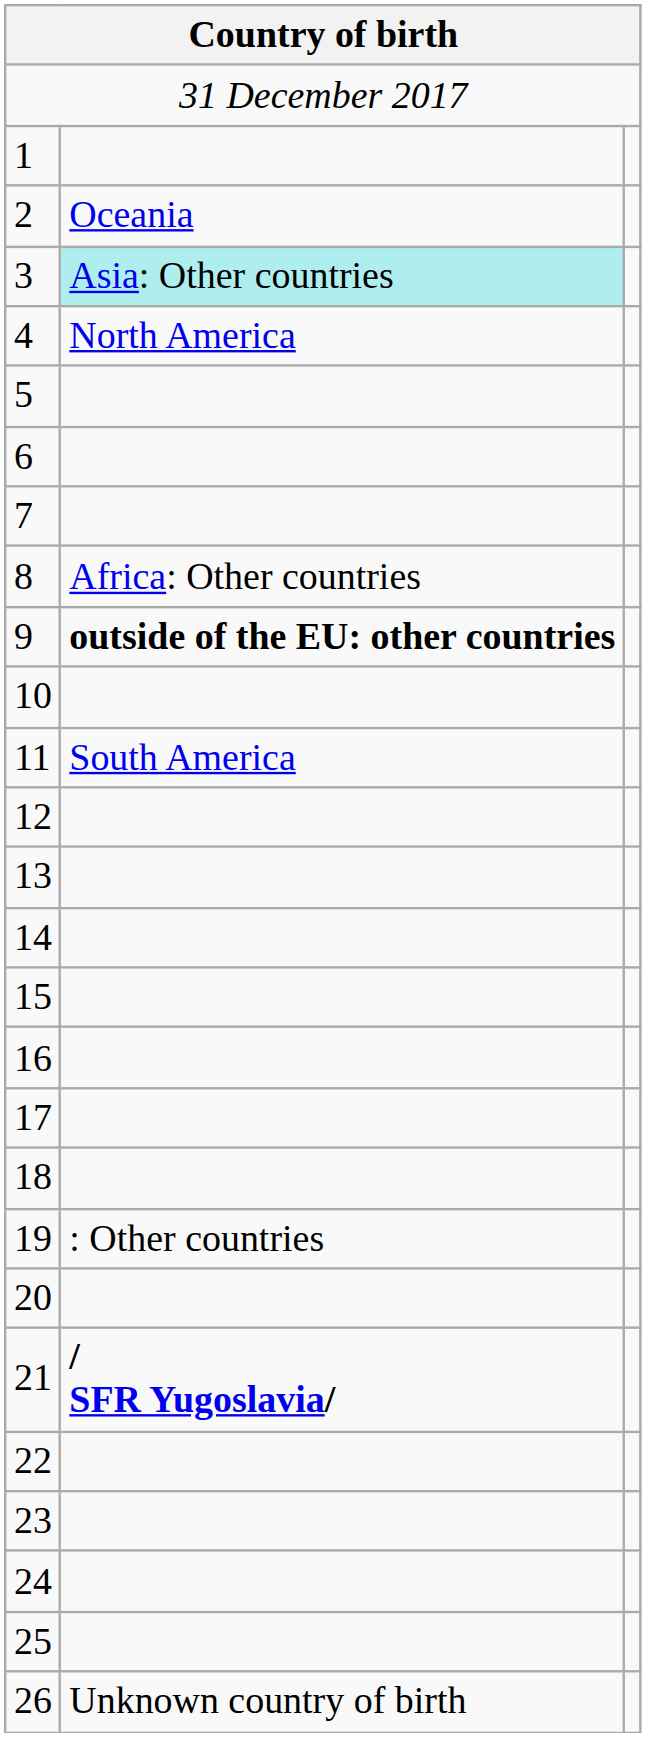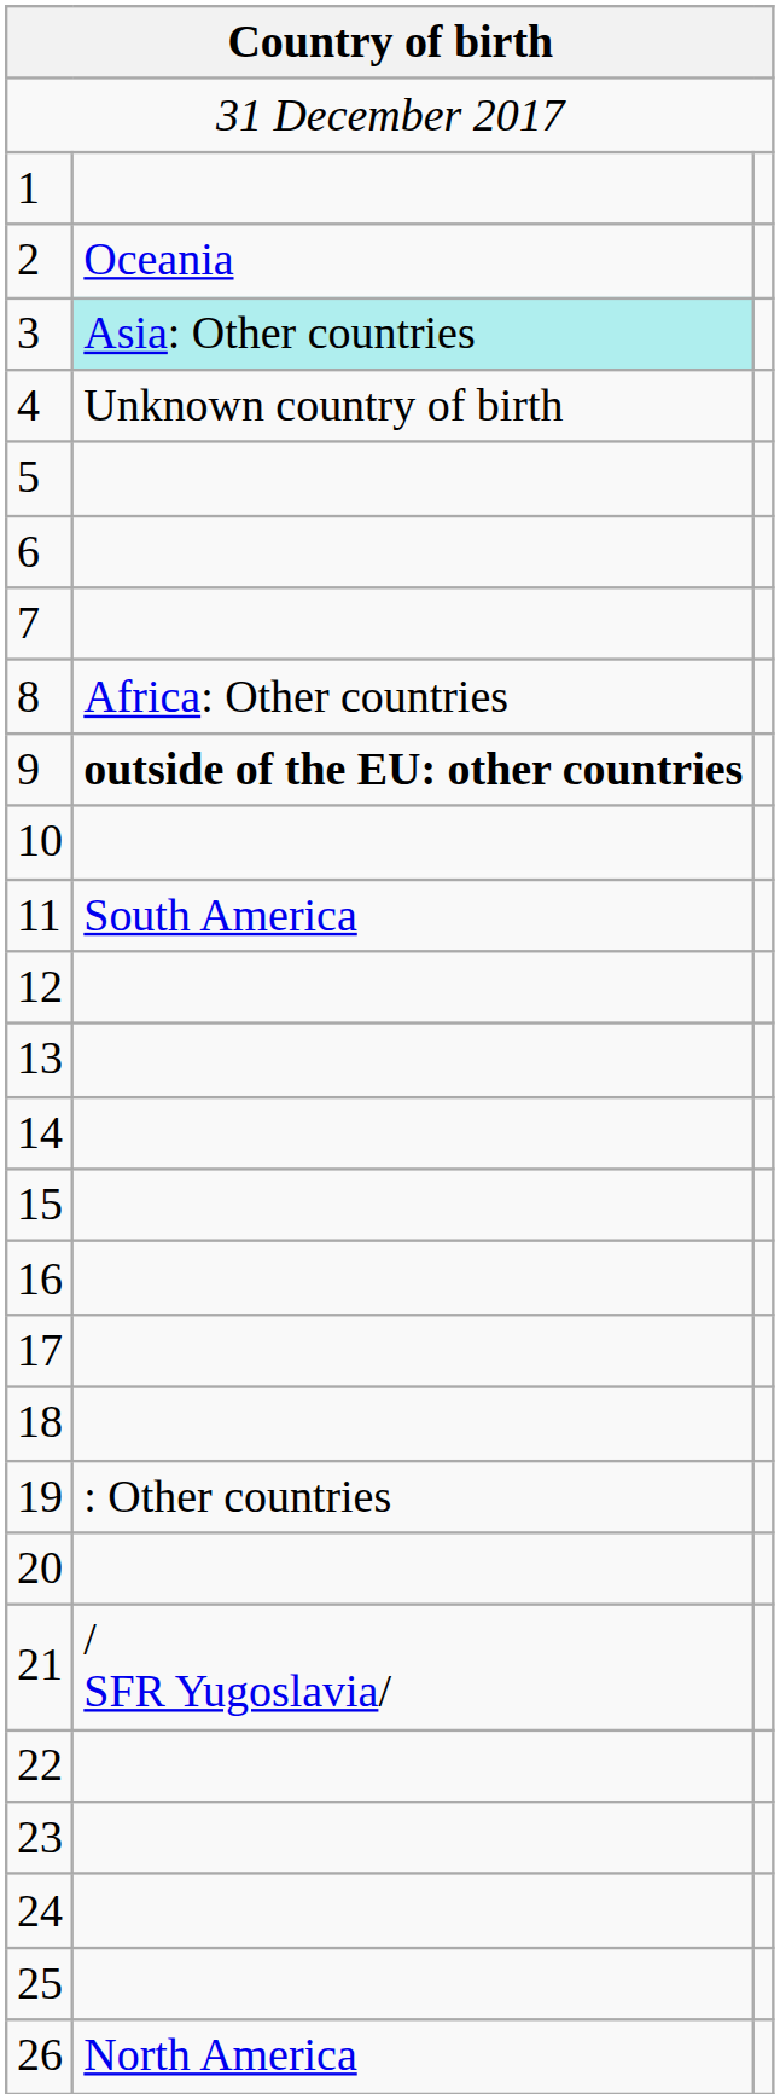4 | column 2: North America -> Unknown country of birth
21 | column 2: bold -> normal
26 | column 2: Unknown country of birth -> North America
